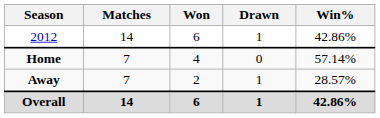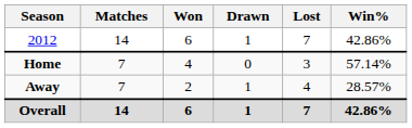+ column: Lost | 7 | 3 | 4 | 7
